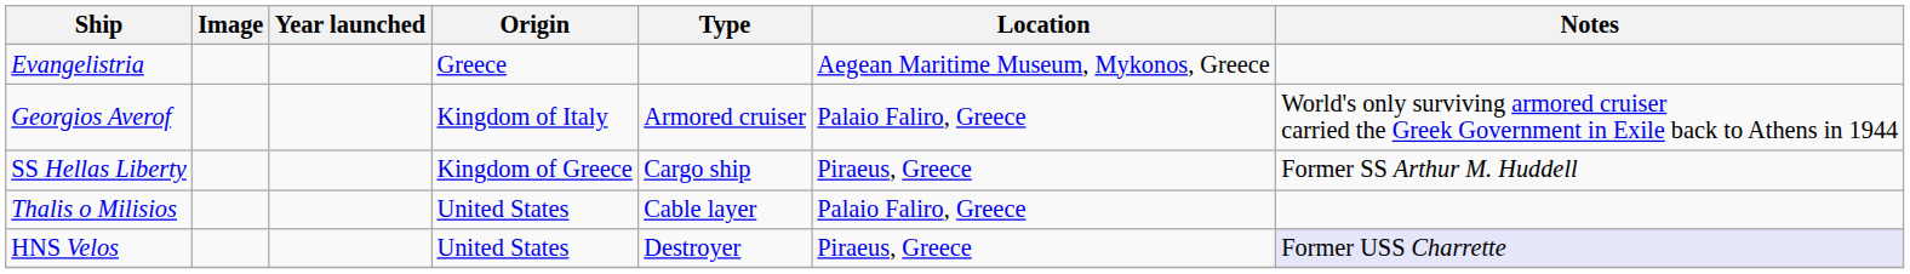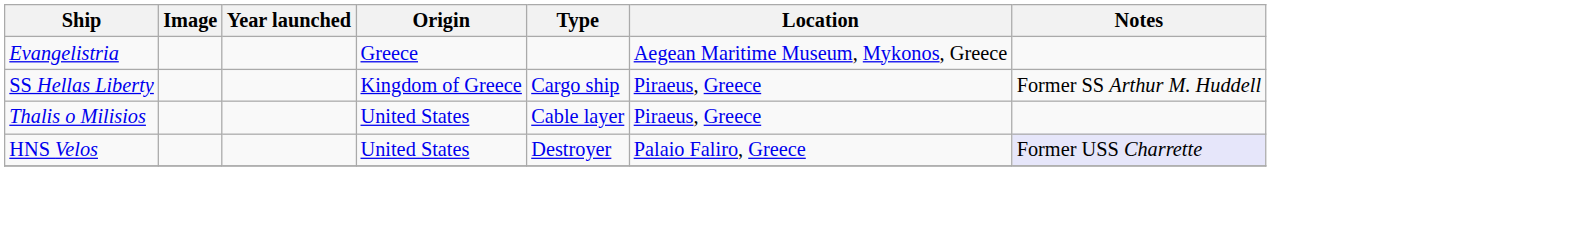- row: Georgios Averof | Kingdom of Italy | Armored cruiser | Palaio Faliro, Greece | World's only surviving armored cruiser carried the Greek Government in Exile back to Athens in 1944
Thalis o Milisios | Location: Palaio Faliro, Greece -> Piraeus, Greece
HNS Velos | Location: Piraeus, Greece -> Palaio Faliro, Greece
